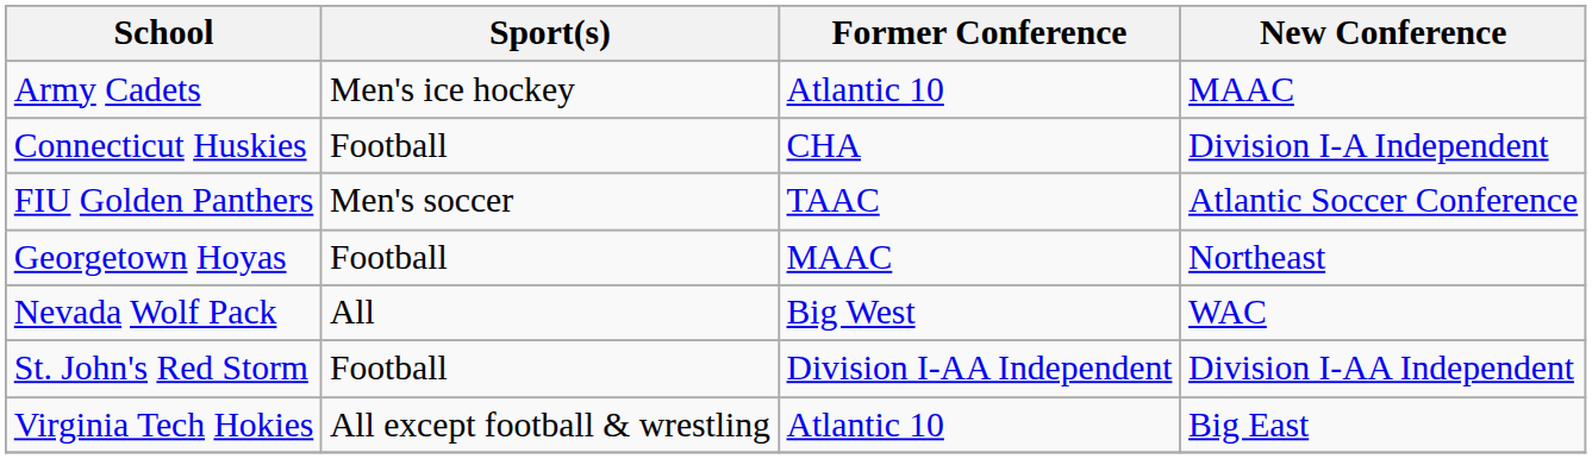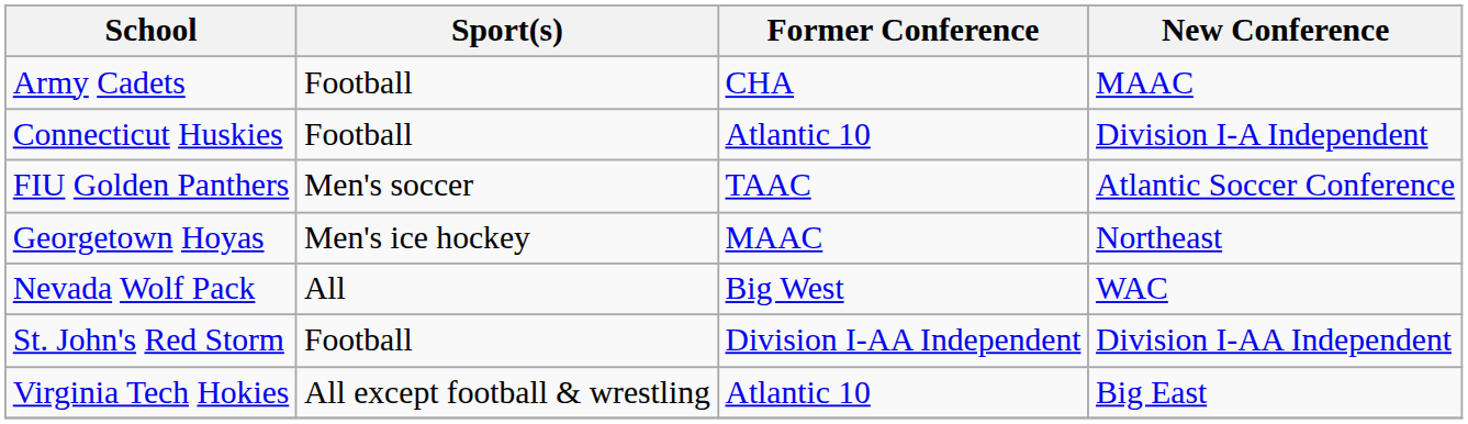Army Cadets | Sport(s): Men's ice hockey -> Football
Army Cadets | Former Conference: Atlantic 10 -> CHA
Connecticut Huskies | Former Conference: CHA -> Atlantic 10
Georgetown Hoyas | Sport(s): Football -> Men's ice hockey
